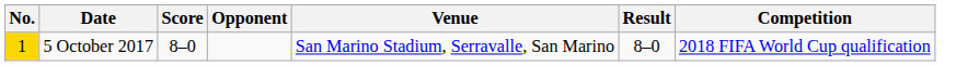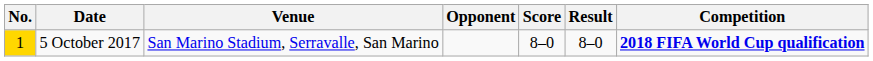columns swapped: Venue <-> Score
5 October 2017 | Competition: normal -> bold
